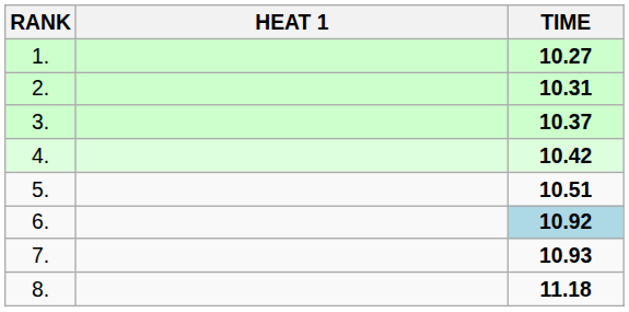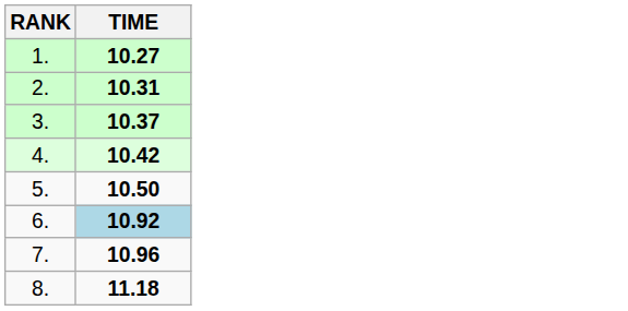- column: HEAT 1
5. | TIME: 10.51 -> 10.50
7. | TIME: 10.93 -> 10.96
